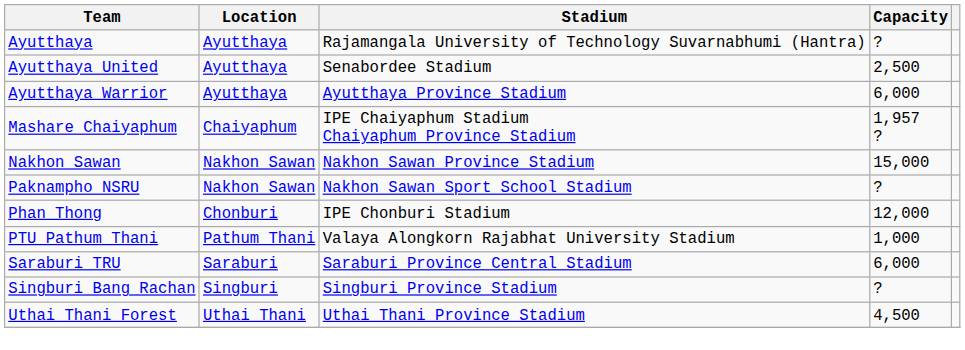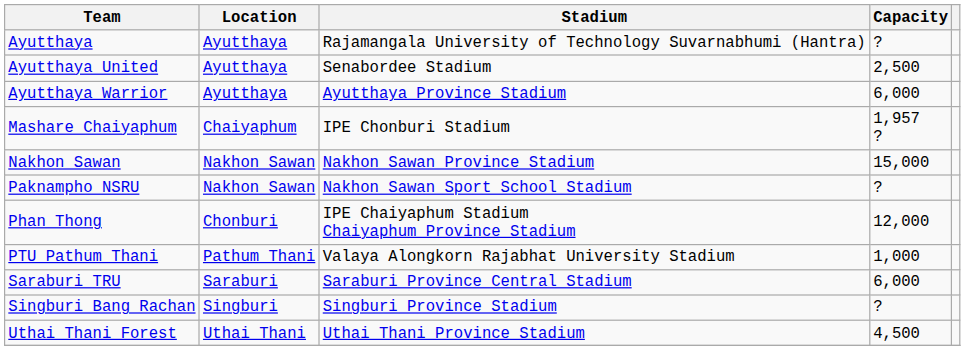Mashare Chaiyaphum | Stadium: IPE Chaiyaphum Stadium Chaiyaphum Province Stadium -> IPE Chonburi Stadium
Phan Thong | Stadium: IPE Chonburi Stadium -> IPE Chaiyaphum Stadium Chaiyaphum Province Stadium
